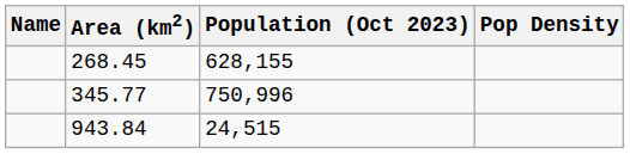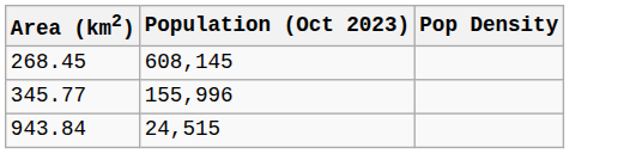- column: Name
268.45 | Population (Oct 2023): 628,155 -> 608,145
345.77 | Population (Oct 2023): 750,996 -> 155,996
